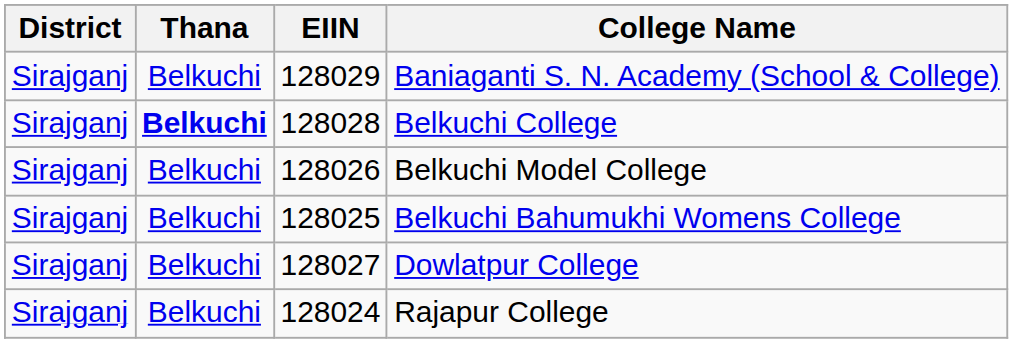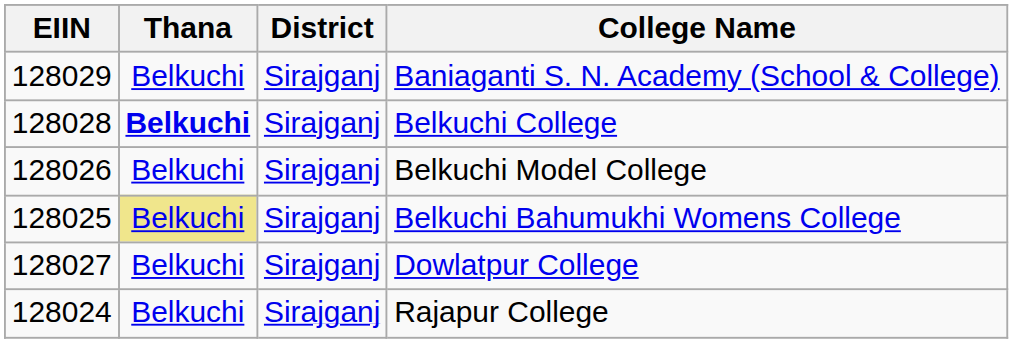columns swapped: District <-> EIIN
Belkuchi Bahumukhi Womens College | Thana: no background -> khaki background
